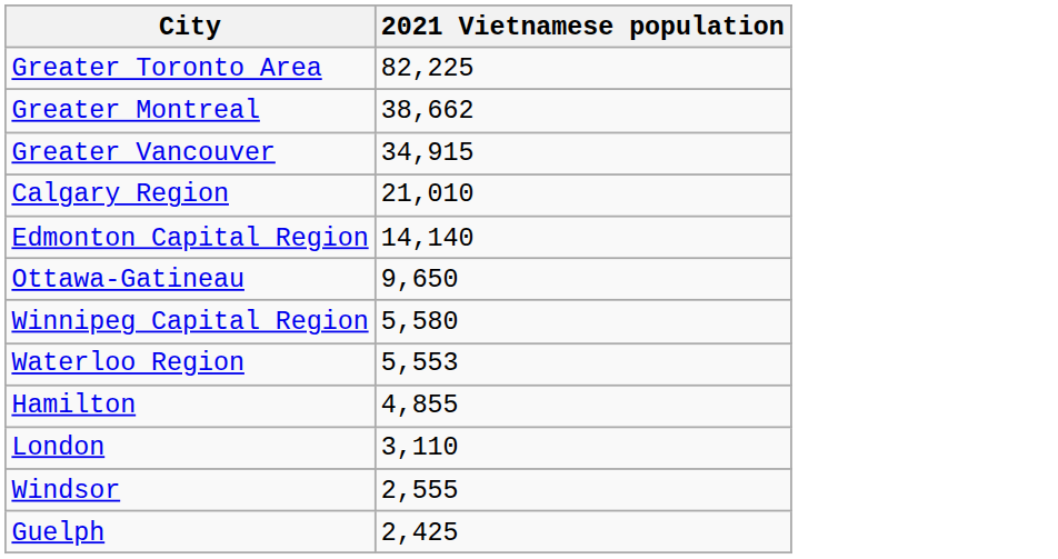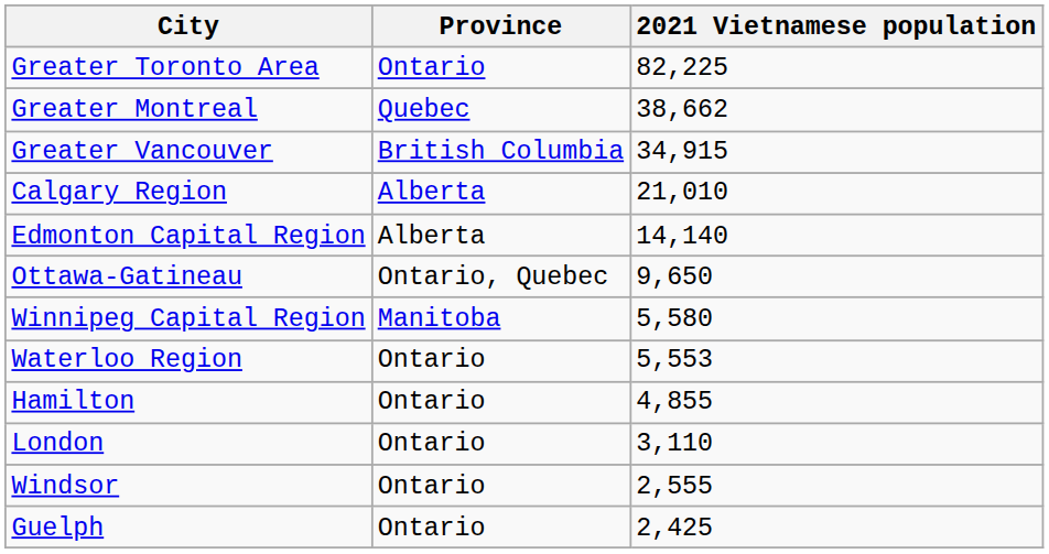+ column: Province | Ontario | Quebec | British Columbia | Alberta | Alberta | Ontario, Quebec | Manitoba | Ontario | Ontario | Ontario | Ontario | Ontario
